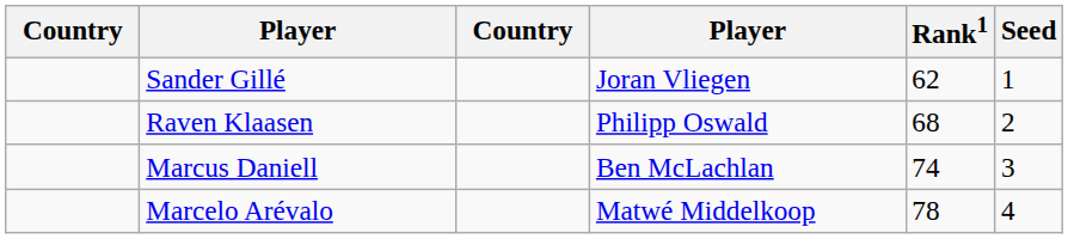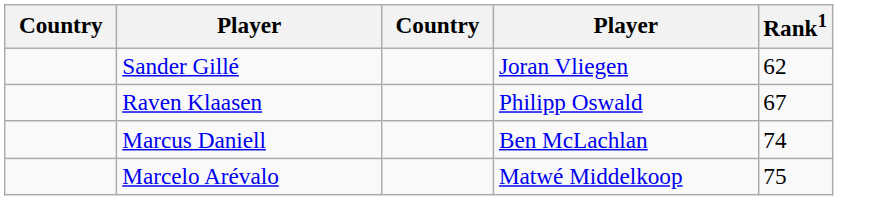- column: Seed | 1 | 2 | 3 | 4
Raven Klaasen | Rank1: 68 -> 67
Marcelo Arévalo | Rank1: 78 -> 75
